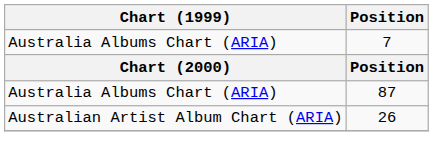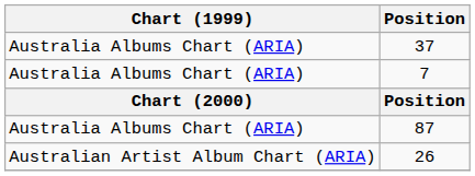+ row: Australia Albums Chart (ARIA) | 37
